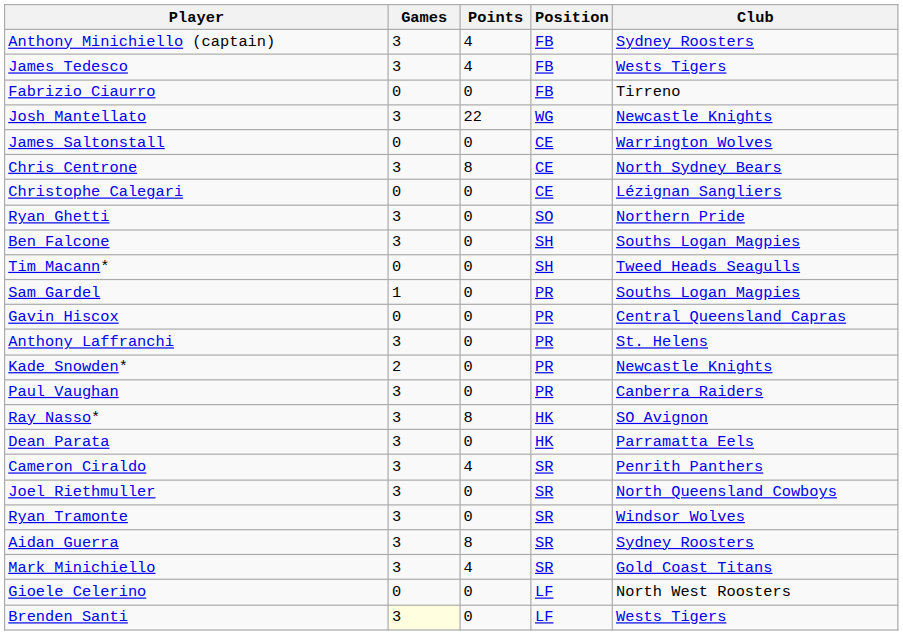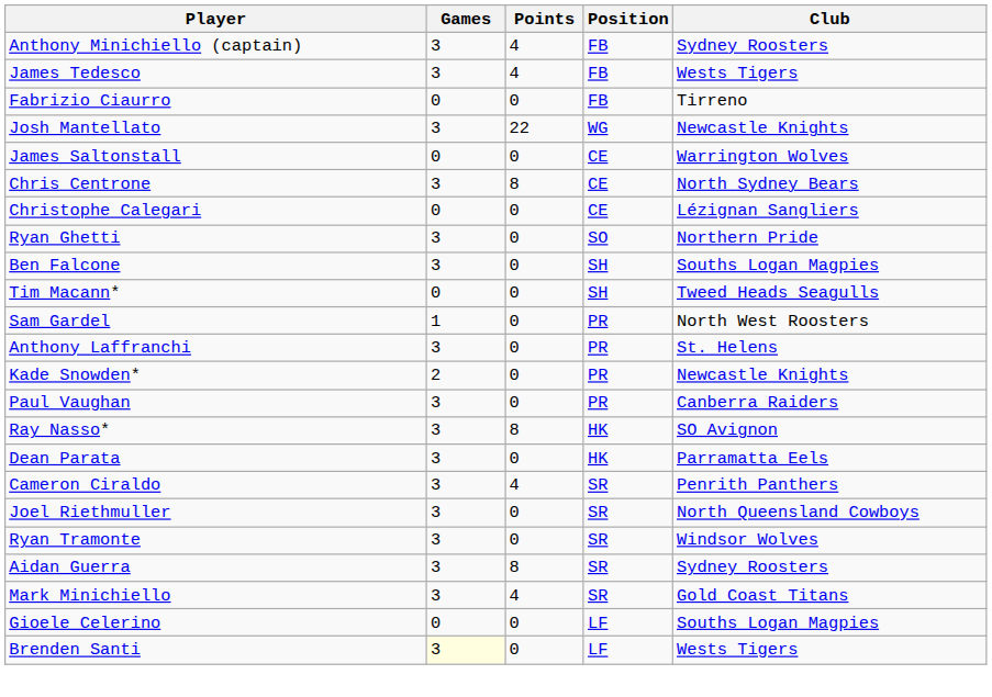Sam Gardel | Club: Souths Logan Magpies -> North West Roosters
- row: Gavin Hiscox | 0 | 0 | PR | Central Queensland Capras
Gioele Celerino | Club: North West Roosters -> Souths Logan Magpies
